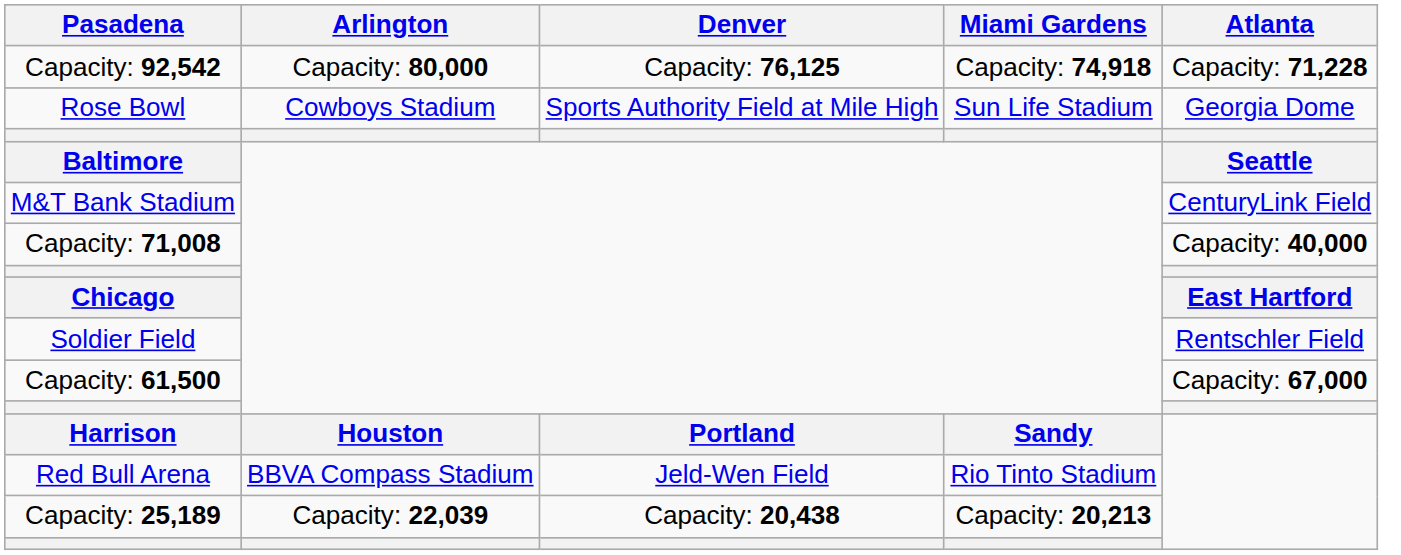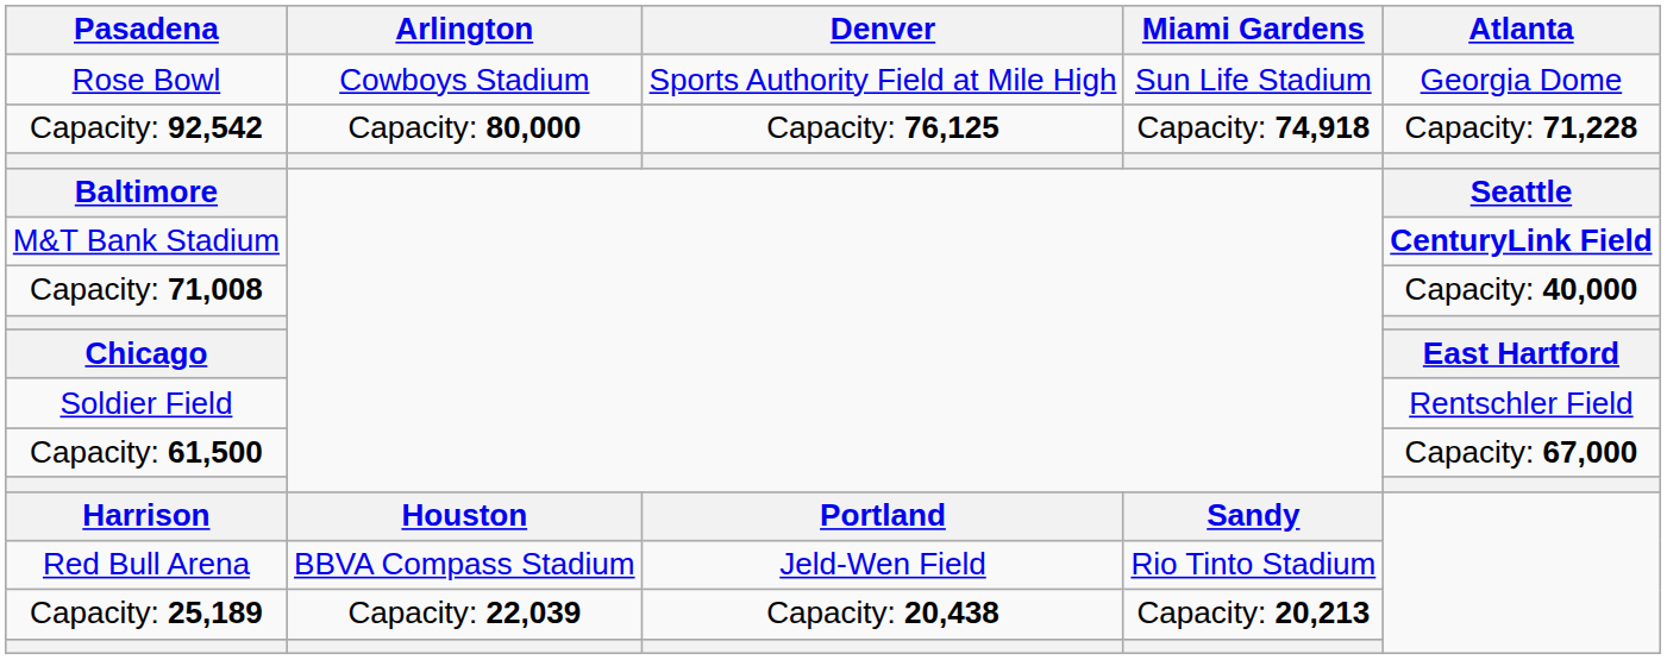rows swapped: Rose Bowl <-> Capacity: 92,542
M&T Bank Stadium | Atlanta: normal -> bold
